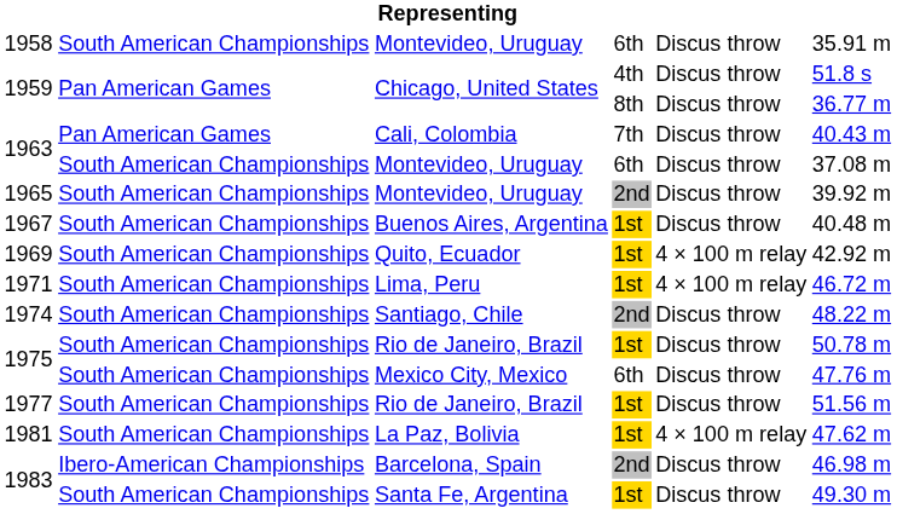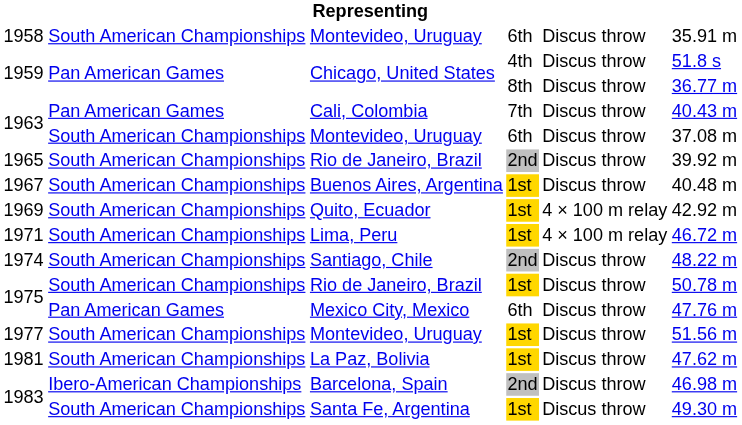1965 | column 3: Montevideo, Uruguay -> Rio de Janeiro, Brazil
1975 / 6th | column 2: South American Championships -> Pan American Games
1977 | column 3: Rio de Janeiro, Brazil -> Montevideo, Uruguay
1981 | column 5: 4 × 100 m relay -> Discus throw
